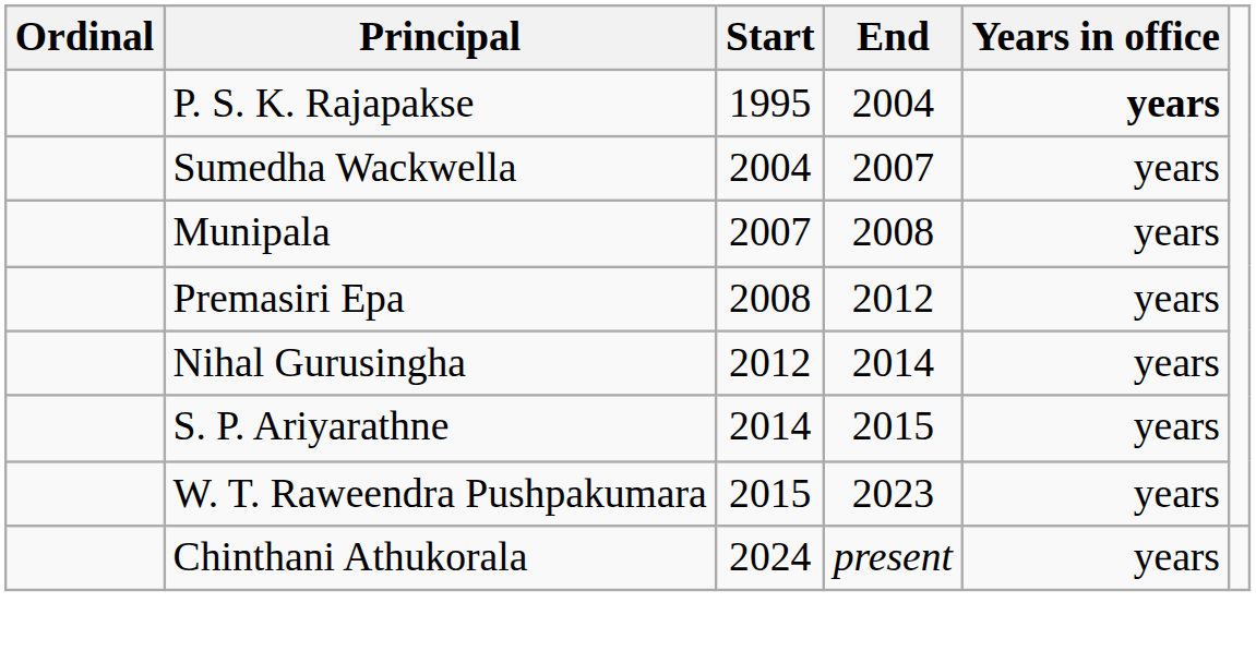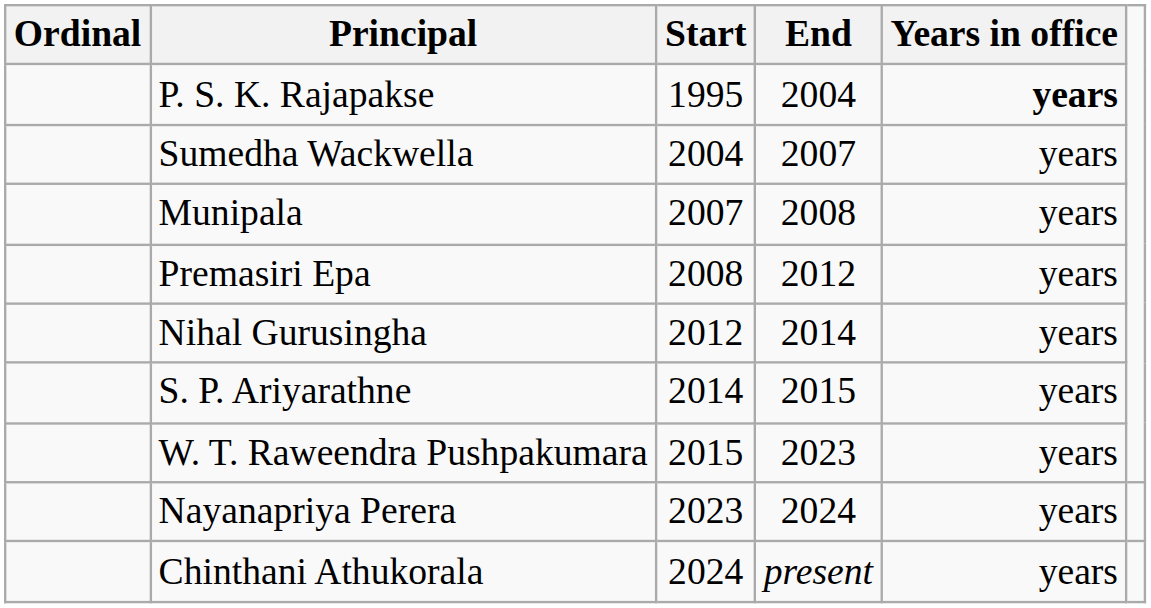+ row: Nayanapriya Perera | 2023 | 2024 | years
